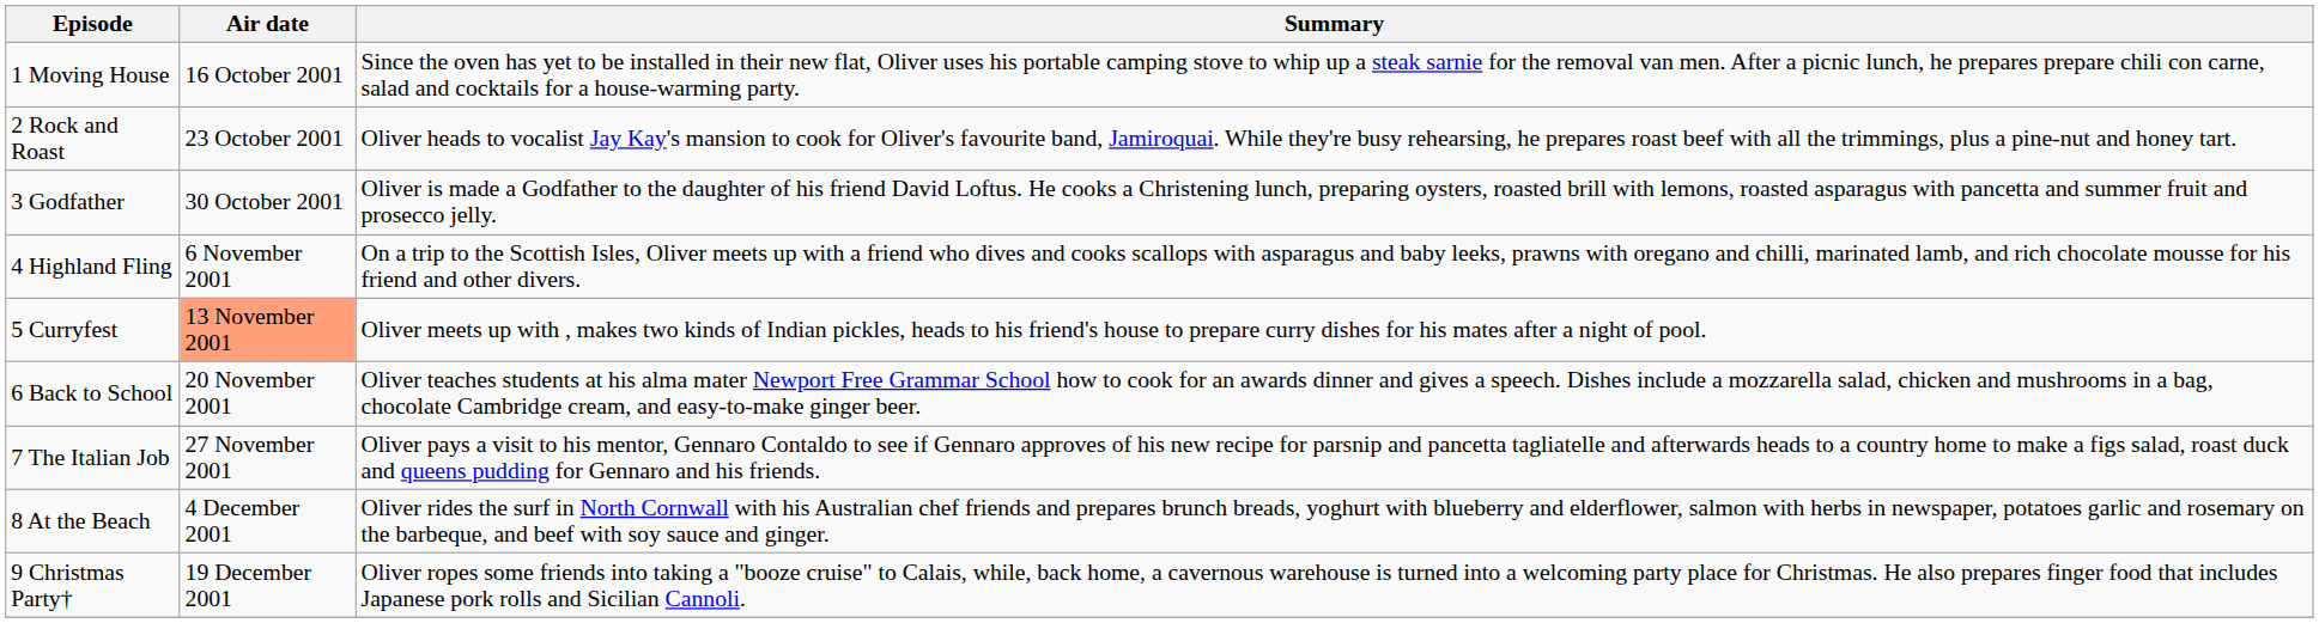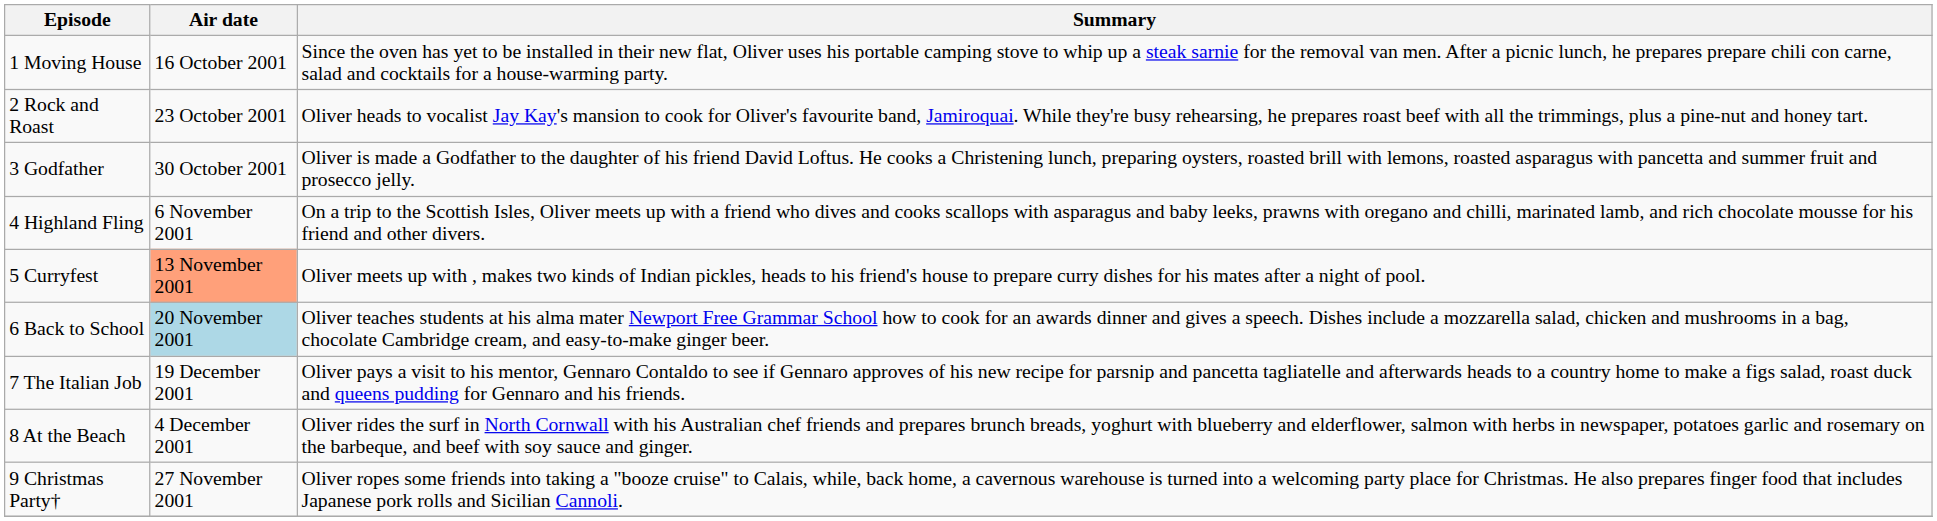6 Back to School | Air date: no background -> lightblue background
7 The Italian Job | Air date: 27 November 2001 -> 19 December 2001
9 Christmas Party† | Air date: 19 December 2001 -> 27 November 2001
